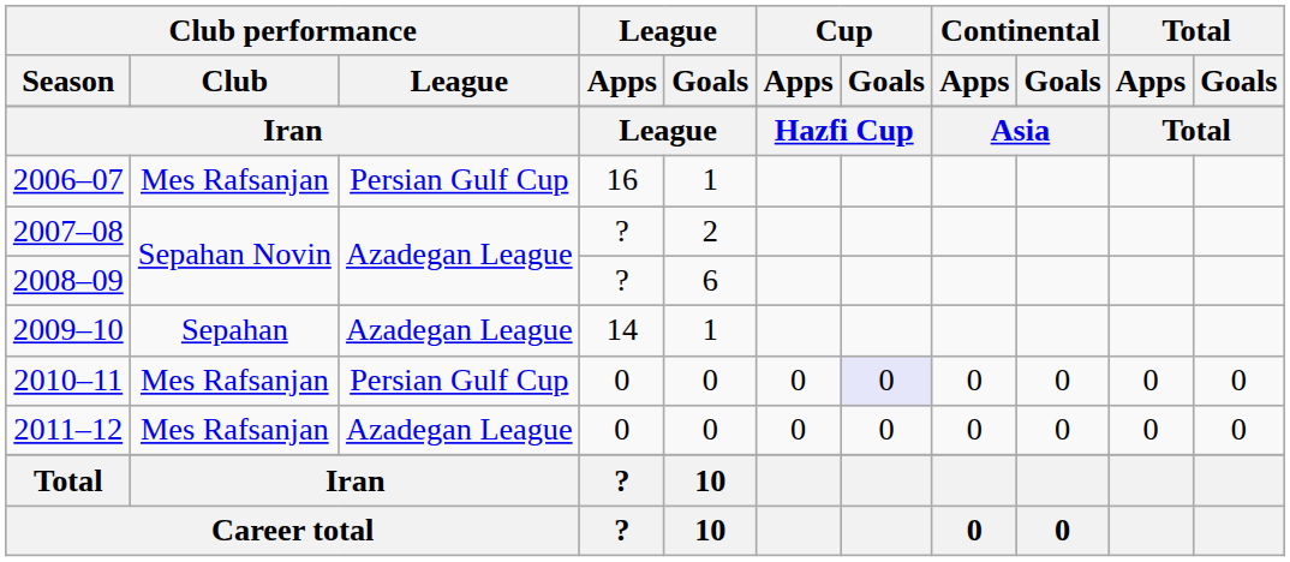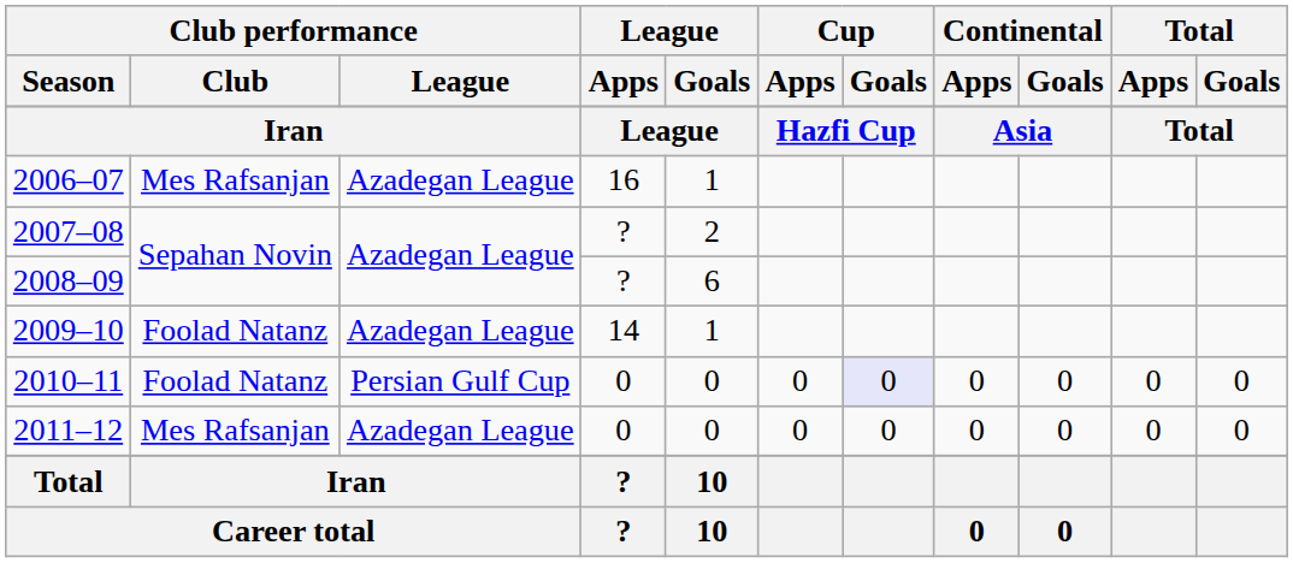2006–07 | Club performance / League: Persian Gulf Cup -> Azadegan League
2009–10 | Club performance / Club: Sepahan -> Foolad Natanz
2010–11 | Club performance / Club: Mes Rafsanjan -> Foolad Natanz
